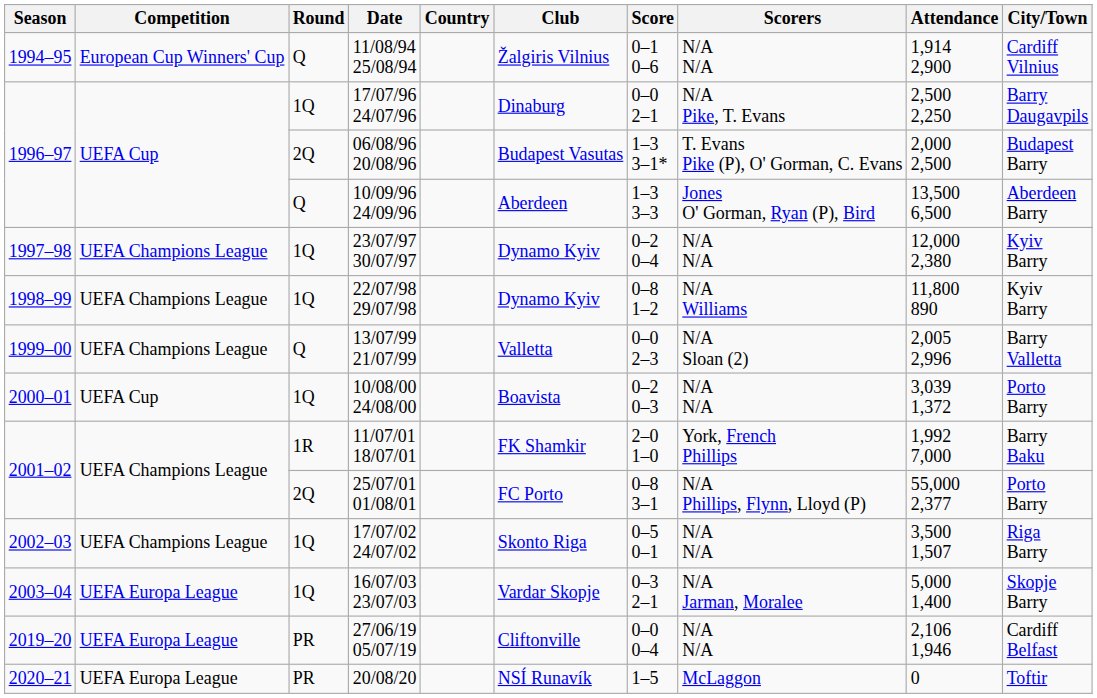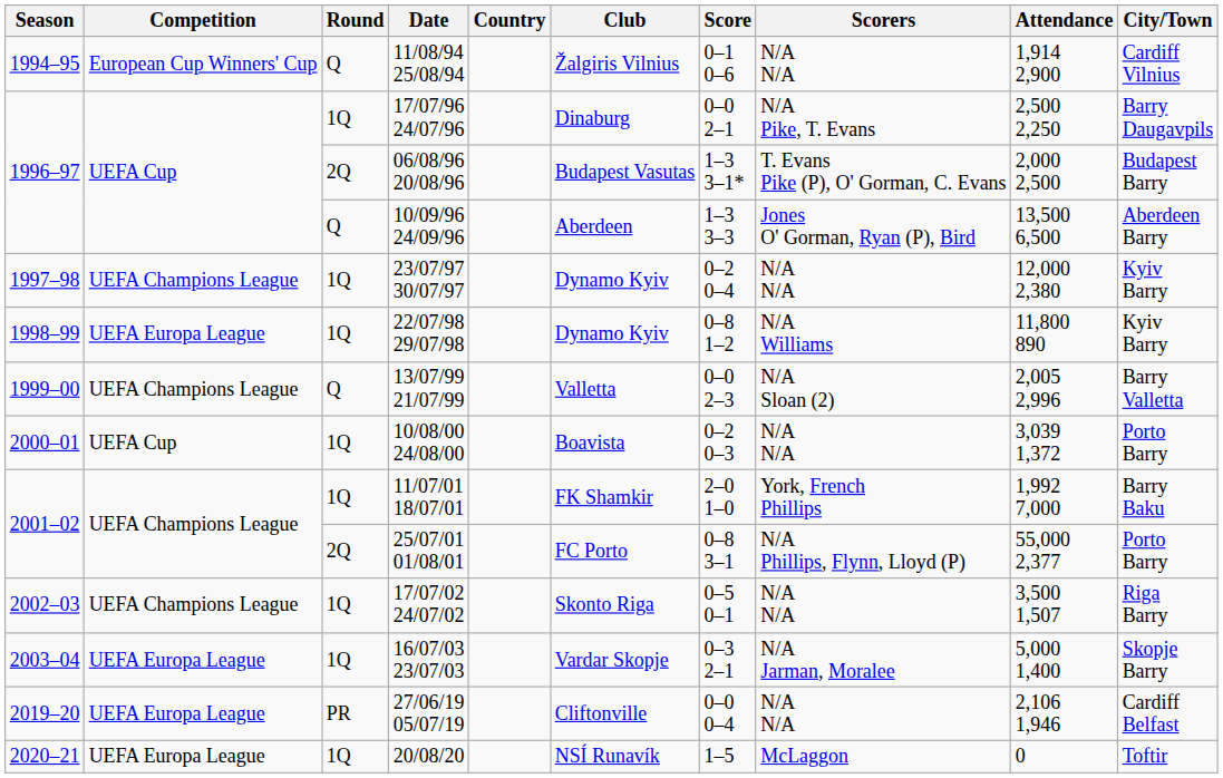22/07/98 29/07/98 | Competition: UEFA Champions League -> UEFA Europa League
11/07/01 18/07/01 | Round: 1R -> 1Q
20/08/20 | Round: PR -> 1Q
